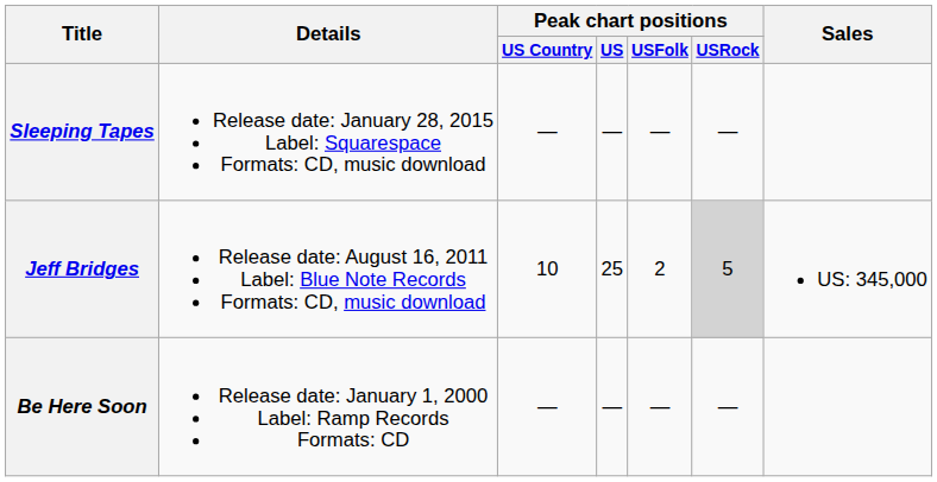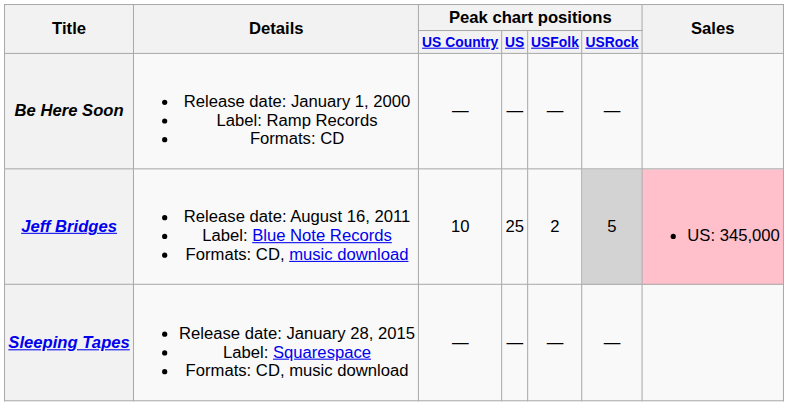rows swapped: Be Here Soon <-> Sleeping Tapes
Jeff Bridges | Sales: no background -> pink background
